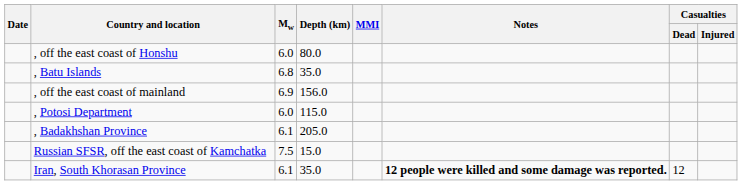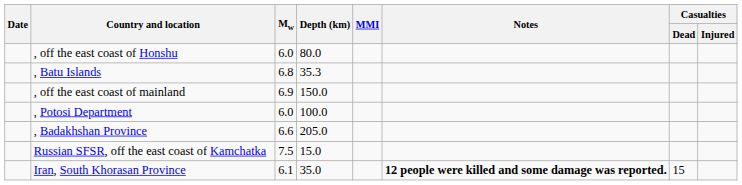, Batu Islands | Depth (km): 35.0 -> 35.3
, off the east coast of mainland | Depth (km): 156.0 -> 150.0
, Potosi Department | Depth (km): 115.0 -> 100.0
, Badakhshan Province | Mw: 6.1 -> 6.6
Iran, South Khorasan Province | Casualties / Dead: 12 -> 15
